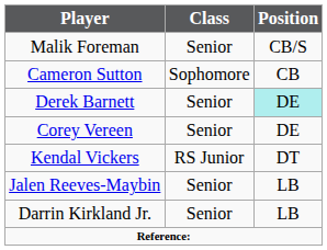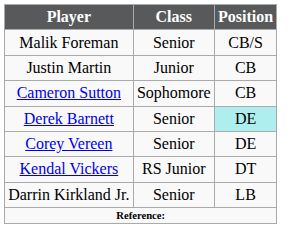+ row: Justin Martin | Junior | CB
- row: Jalen Reeves-Maybin | Senior | LB
